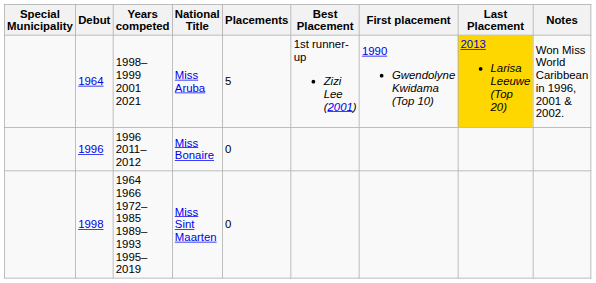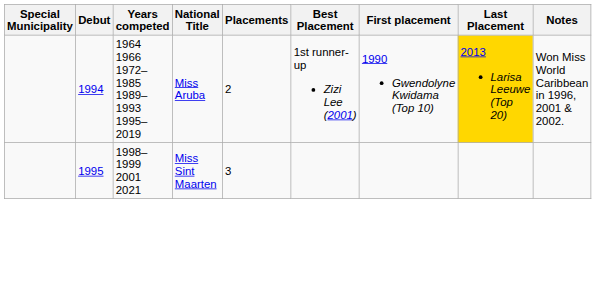Miss Aruba | Debut: 1964 -> 1994
Miss Aruba | Years competed: 1998–1999 2001 2021 -> 1964 1966 1972–1985 1989–1993 1995–2019
Miss Aruba | Placements: 5 -> 2
- row: 1996 | 1996 2011–2012 | Miss Bonaire | 0
Miss Sint Maarten | Debut: 1998 -> 1995
Miss Sint Maarten | Years competed: 1964 1966 1972–1985 1989–1993 1995–2019 -> 1998–1999 2001 2021
Miss Sint Maarten | Placements: 0 -> 3
